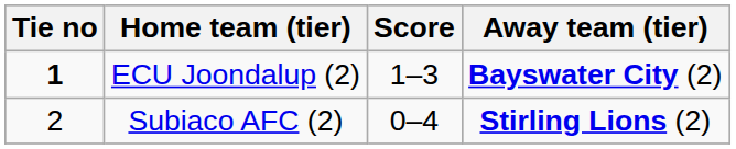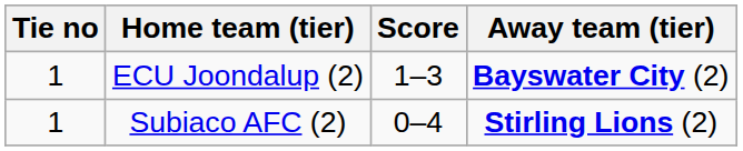ECU Joondalup (2) | Tie no: bold -> normal
Subiaco AFC (2) | Tie no: 2 -> 1
